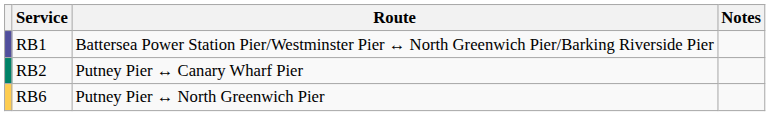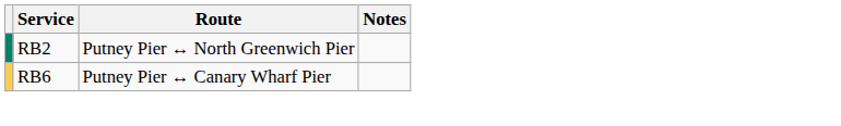- row: RB1 | Battersea Power Station Pier/Westminster Pier ↔ North Greenwich Pier/Barking Riverside Pier
RB2 | Route: Putney Pier ↔ Canary Wharf Pier -> Putney Pier ↔ North Greenwich Pier
RB6 | Route: Putney Pier ↔ North Greenwich Pier -> Putney Pier ↔ Canary Wharf Pier
